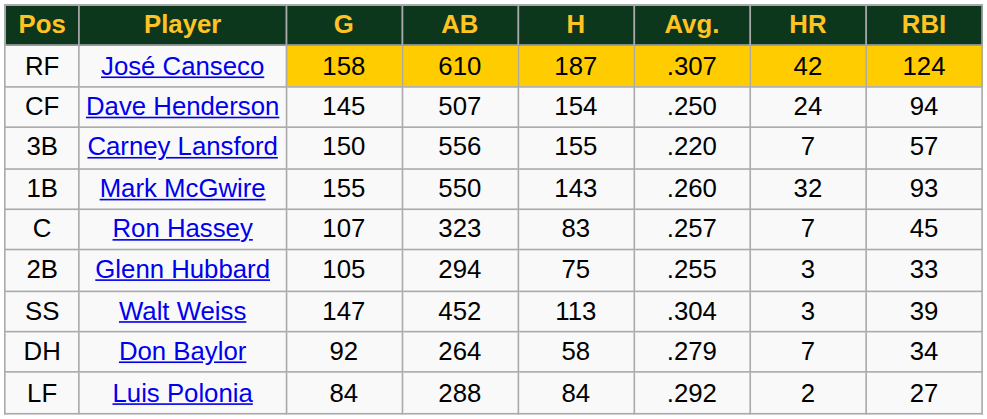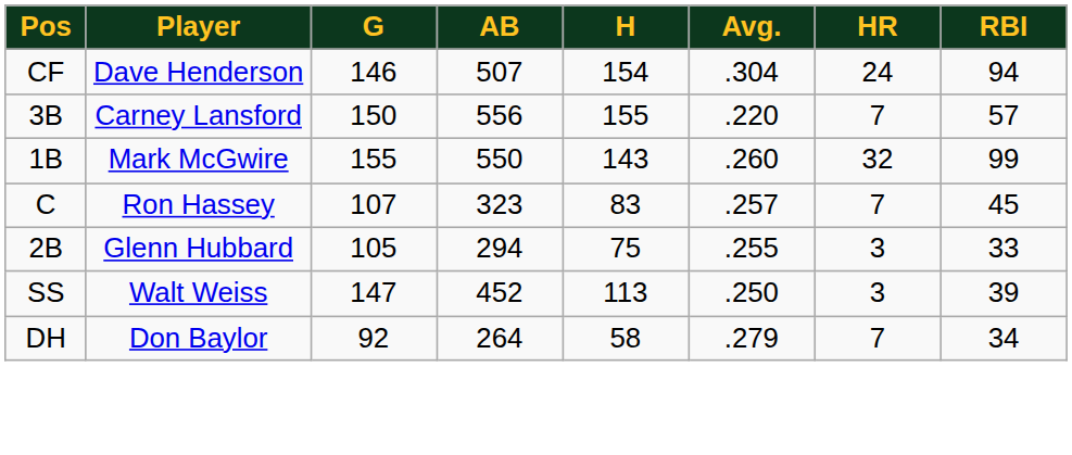- row: RF | José Canseco | 158 | 610 | 187 | .307 | 42 | 124
CF | G: 145 -> 146
CF | Avg.: .250 -> .304
1B | RBI: 93 -> 99
SS | Avg.: .304 -> .250
- row: LF | Luis Polonia | 84 | 288 | 84 | .292 | 2 | 27
